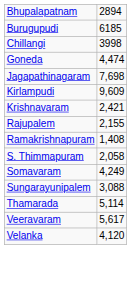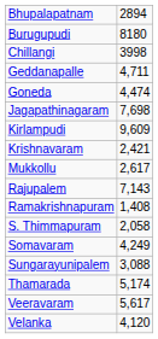Burugupudi | column 2: 6185 -> 8180
+ row: Geddanapalle | 4,711
+ row: Mukkollu | 2,617
Rajupalem | column 2: 2,155 -> 7,143
Thamarada | column 2: 5,114 -> 5,174
